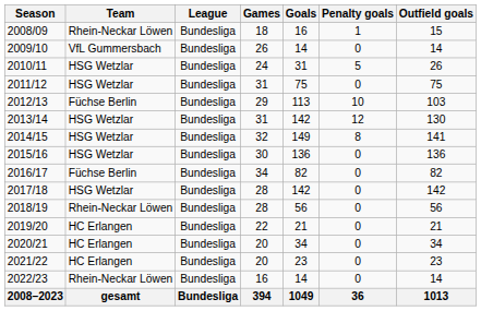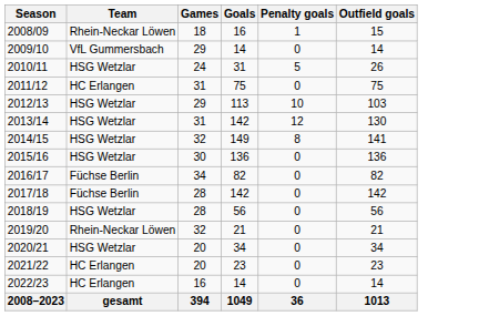- column: League | Bundesliga | Bundesliga | Bundesliga | Bundesliga | Bundesliga | Bundesliga | Bundesliga | Bundesliga | Bundesliga | Bundesliga | Bundesliga | Bundesliga | Bundesliga | Bundesliga | Bundesliga | Bundesliga
2009/10 | Games: 26 -> 29
2011/12 | Team: HSG Wetzlar -> HC Erlangen
2012/13 | Team: Füchse Berlin -> HSG Wetzlar
2017/18 | Team: HSG Wetzlar -> Füchse Berlin
2018/19 | Team: Rhein-Neckar Löwen -> HSG Wetzlar
2019/20 | Team: HC Erlangen -> Rhein-Neckar Löwen
2019/20 | Games: 22 -> 32
2020/21 | Team: HC Erlangen -> HSG Wetzlar
2022/23 | Team: Rhein-Neckar Löwen -> HC Erlangen
